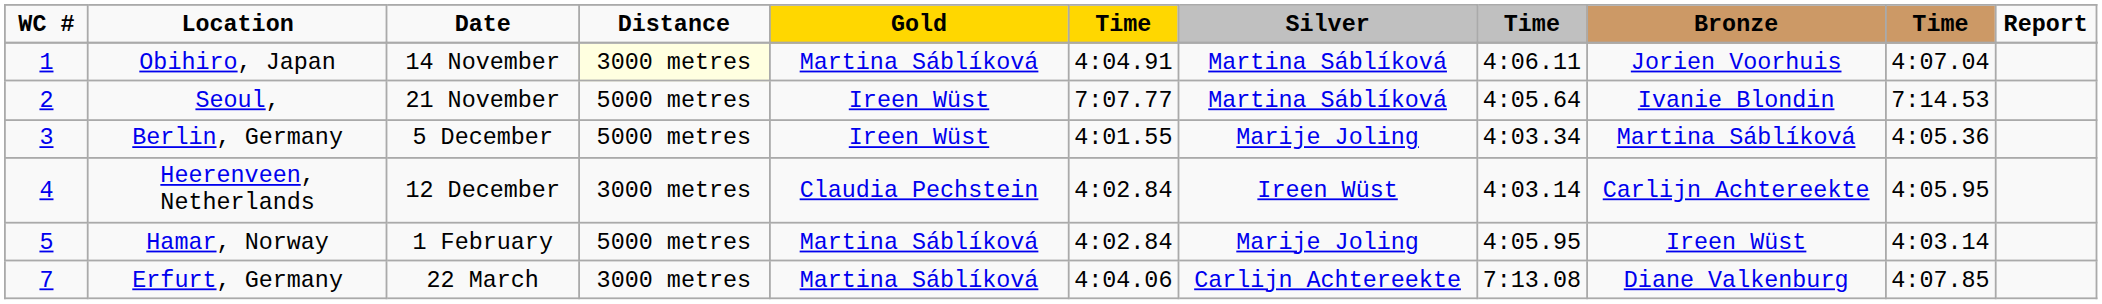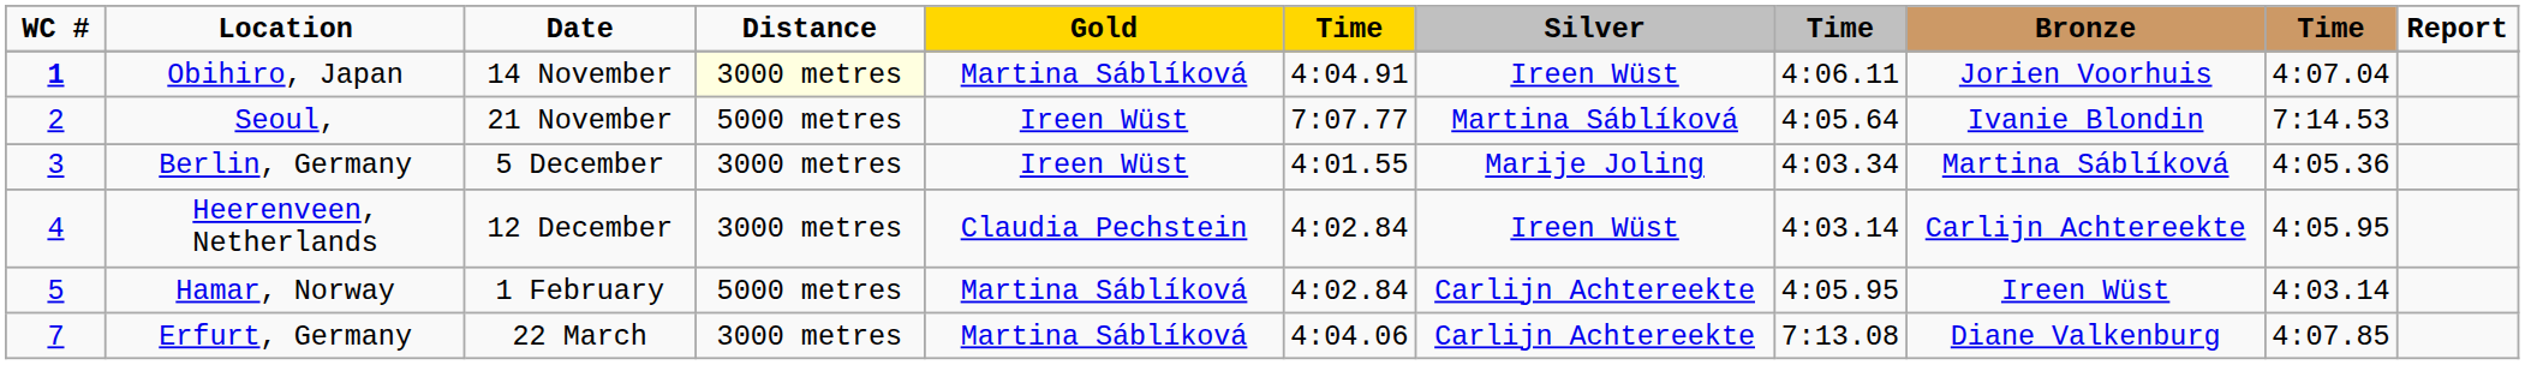Obihiro, Japan | WC #: normal -> bold
Obihiro, Japan | Silver: Martina Sáblíková -> Ireen Wüst
Berlin, Germany | Distance: 5000 metres -> 3000 metres
Hamar, Norway | Silver: Marije Joling -> Carlijn Achtereekte
